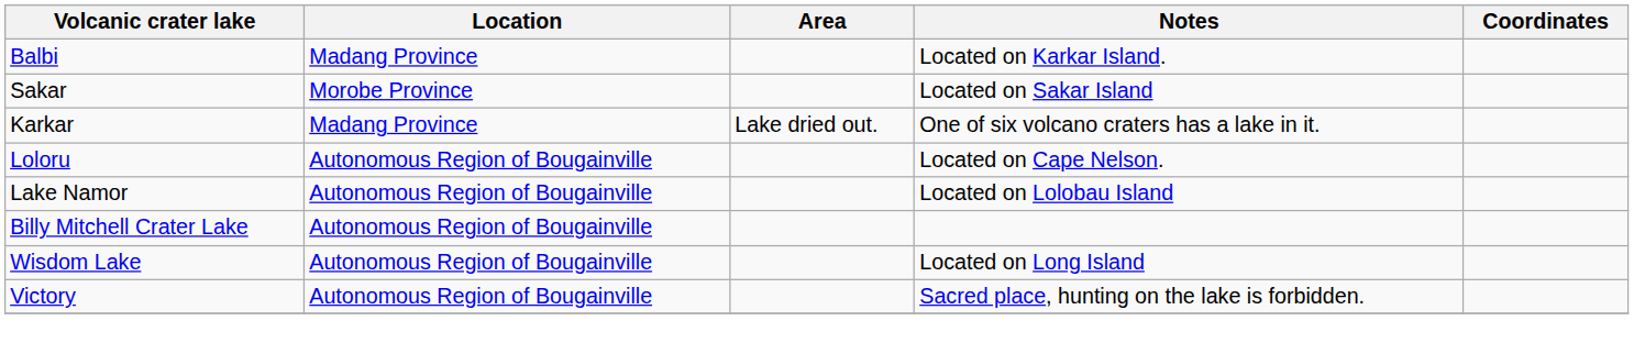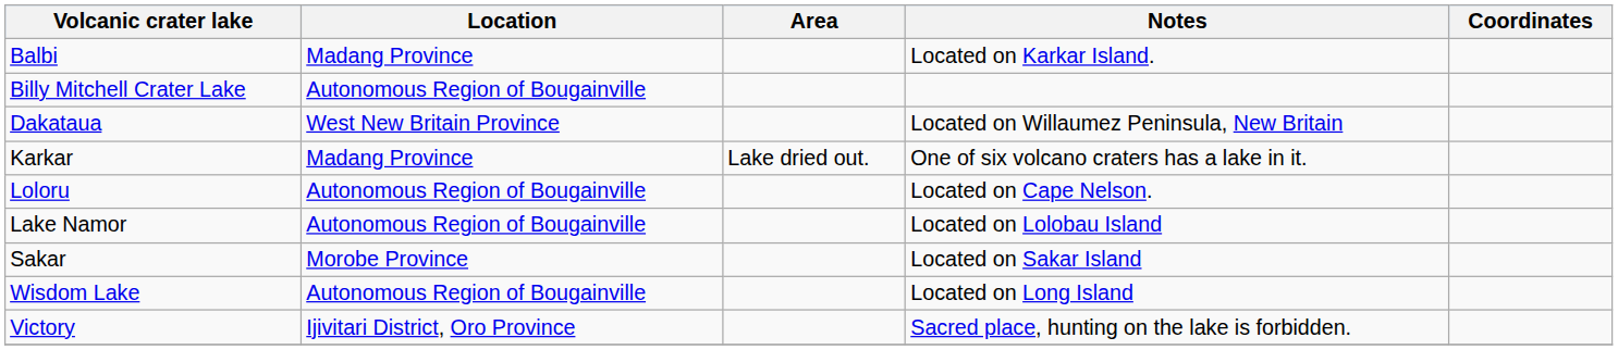rows swapped: Billy Mitchell Crater Lake <-> Sakar
+ row: Dakataua | West New Britain Province | Located on Willaumez Peninsula, New Britain
Victory | Location: Autonomous Region of Bougainville -> Ijivitari District, Oro Province
